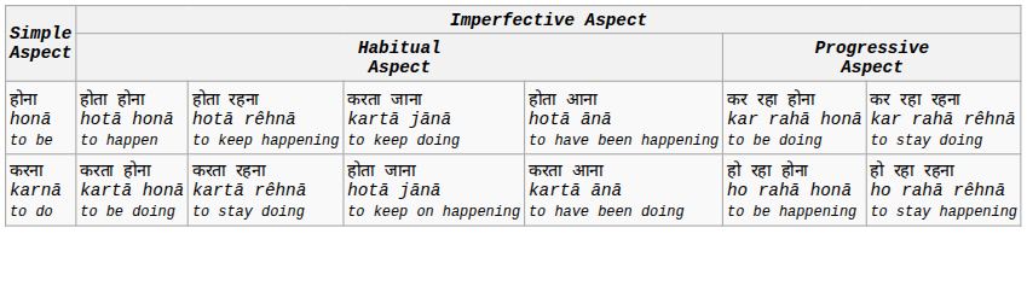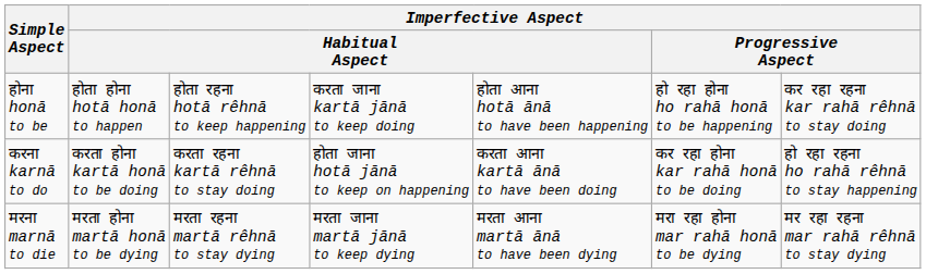होना honā to be | column 6: कर रहा होना kar rahā honā to be doing -> हो रहा होना ho rahā honā to be happening
करना karnā to do | column 6: हो रहा होना ho rahā honā to be happening -> कर रहा होना kar rahā honā to be doing
+ row: मरना marnā to die | मरता होना martā honā to be dying | मरता रहना martā rêhnā to stay dying | मरता जाना martā jānā to keep dying | मरता आना martā ānā to have been dying | मरा रहा होना mar rahā honā to be dying | मर रहा रहना mar rahā rêhnā to stay dying
